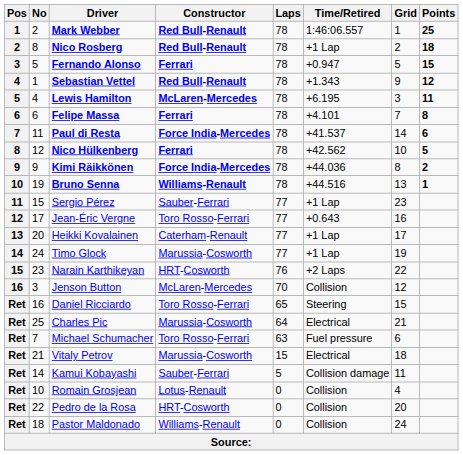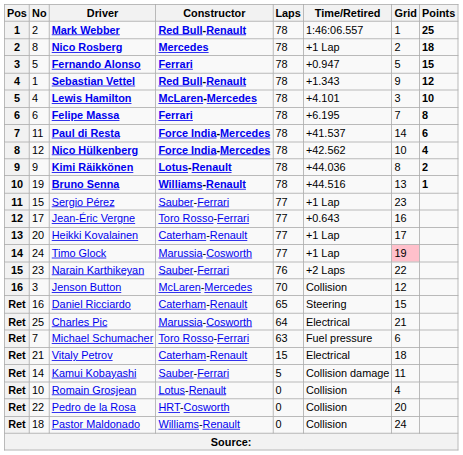Nico Rosberg | Constructor: Red Bull-Renault -> Mercedes
Lewis Hamilton | Time/Retired: +6.195 -> +4.101
Lewis Hamilton | Points: 11 -> 10
Felipe Massa | Time/Retired: +4.101 -> +6.195
Nico Hülkenberg | Constructor: Ferrari -> Force India-Mercedes
Nico Hülkenberg | Points: 5 -> 4
Kimi Räikkönen | Constructor: Force India-Mercedes -> Lotus-Renault
Timo Glock | Grid: no background -> pink background
Narain Karthikeyan | Constructor: HRT-Cosworth -> Sauber-Ferrari
Daniel Ricciardo | Constructor: Toro Rosso-Ferrari -> Caterham-Renault
Vitaly Petrov | Constructor: Marussia-Cosworth -> Caterham-Renault
